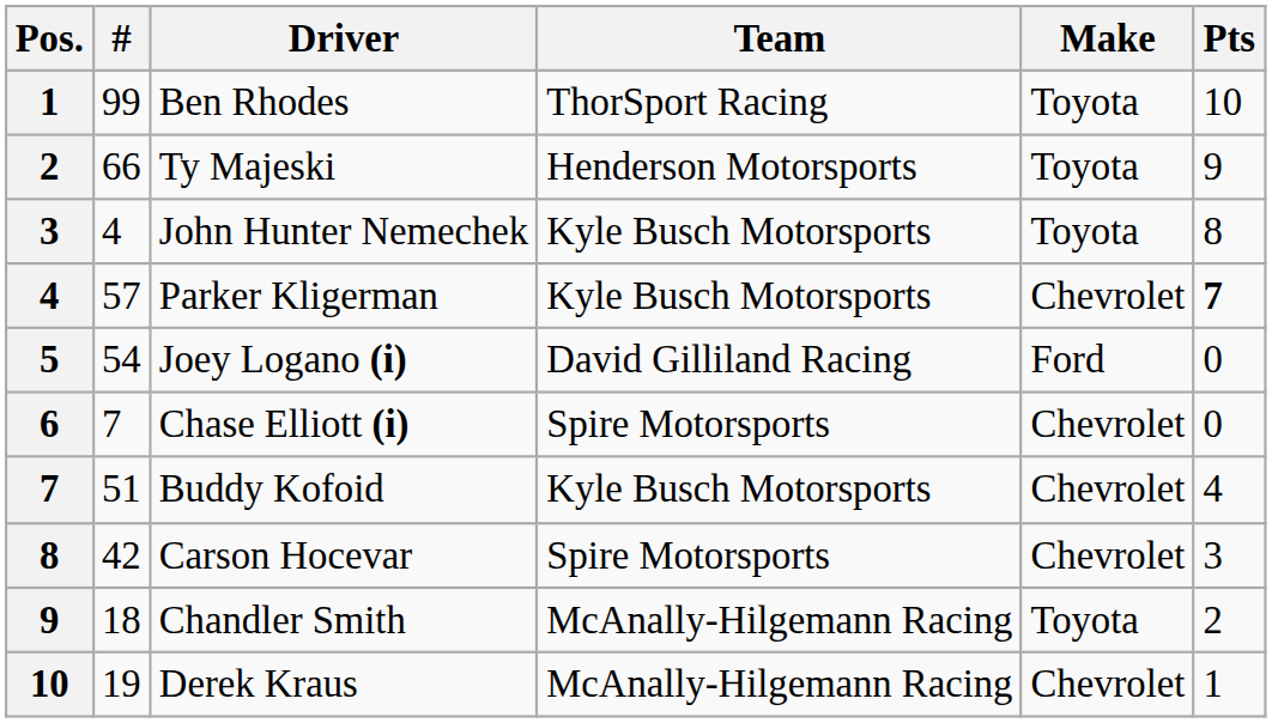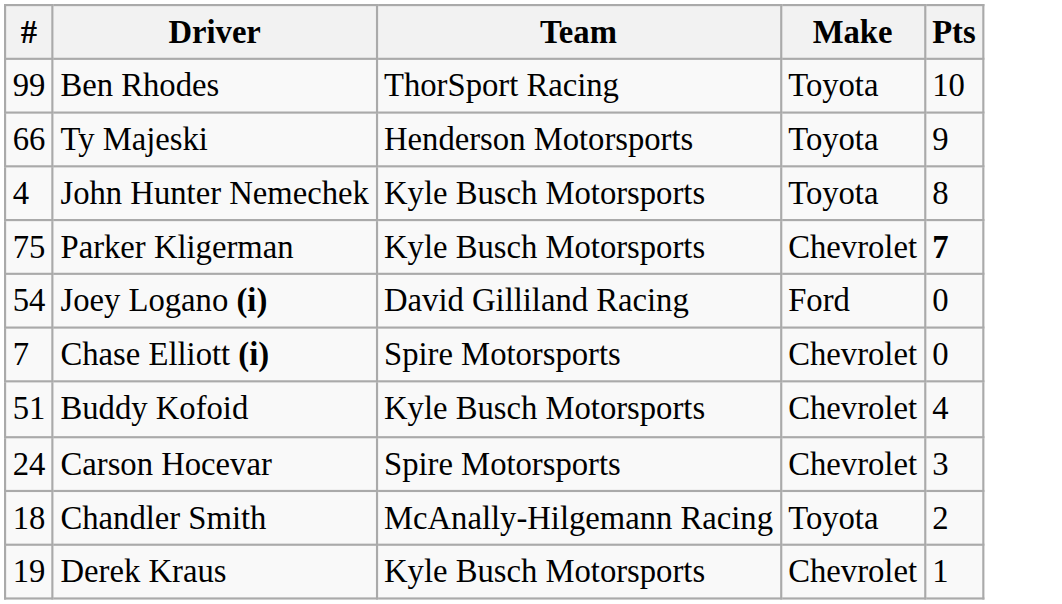- column: Pos. | 1 | 2 | 3 | 4 | 5 | 6 | 7 | 8 | 9 | 10
Parker Kligerman | #: 57 -> 75
Carson Hocevar | #: 42 -> 24
Derek Kraus | Team: McAnally-Hilgemann Racing -> Kyle Busch Motorsports
